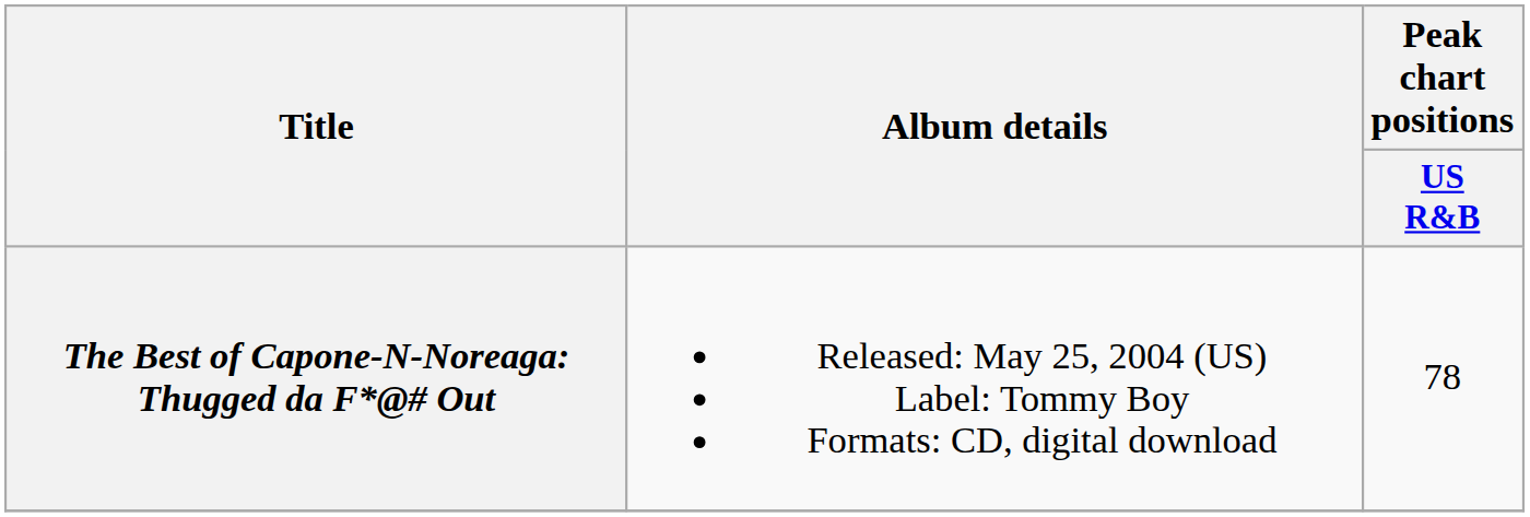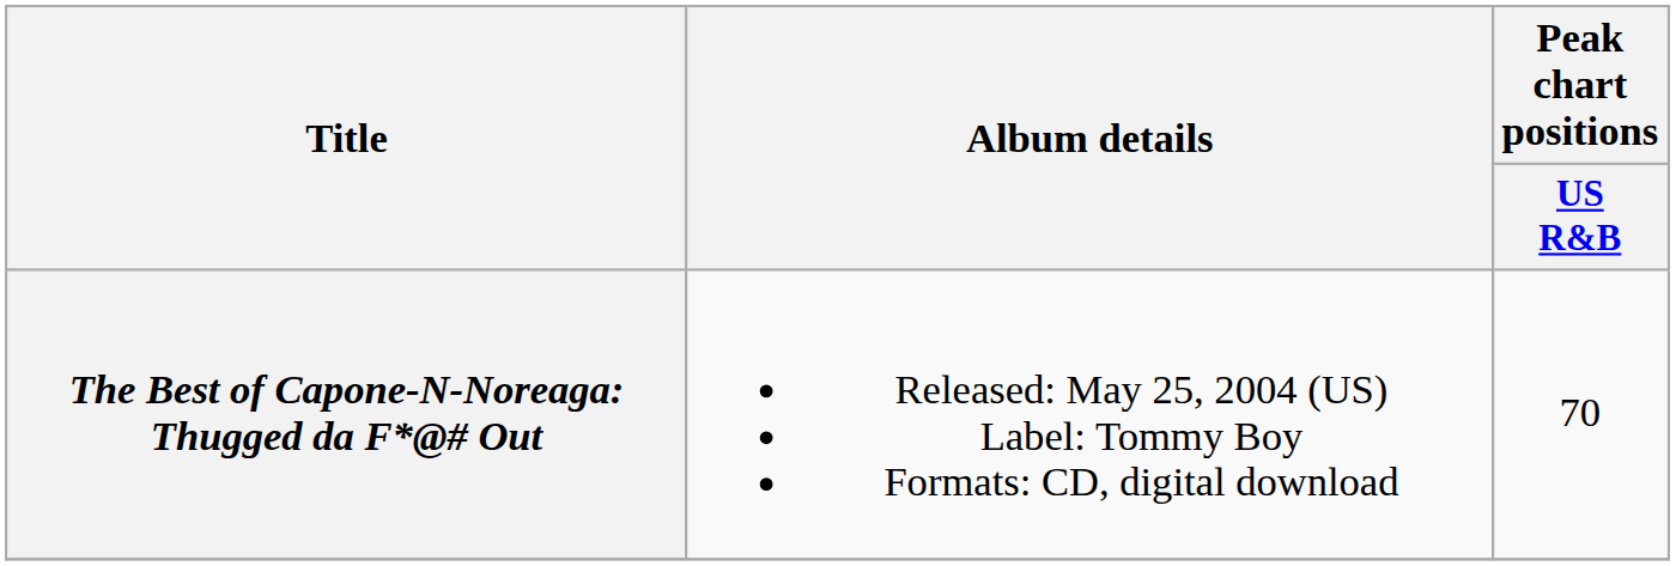The Best of Capone-N-Noreaga: Thugged da F*@# Out | Peak chart positions / US R&B: 78 -> 70
